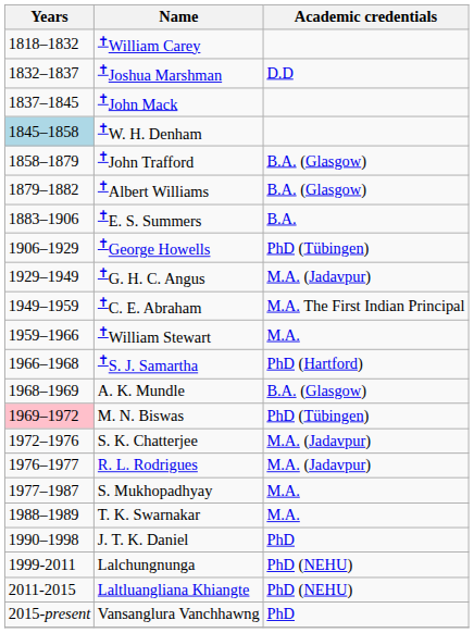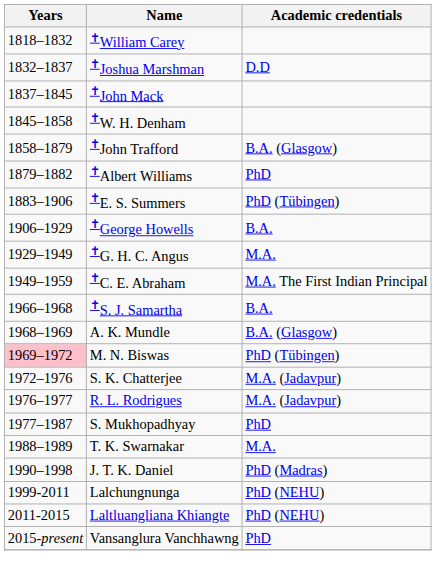✝W. H. Denham | Years: lightblue background -> no background
✝Albert Williams | Academic credentials: B.A. (Glasgow) -> PhD
✝E. S. Summers | Academic credentials: B.A. -> PhD (Tübingen)
✝George Howells | Academic credentials: PhD (Tübingen) -> B.A.
✝G. H. C. Angus | Academic credentials: M.A. (Jadavpur) -> M.A.
- row: 1959–1966 | ✝William Stewart | M.A.
✝S. J. Samartha | Academic credentials: PhD (Hartford) -> B.A.
S. Mukhopadhyay | Academic credentials: M.A. -> PhD
J. T. K. Daniel | Academic credentials: PhD -> PhD (Madras)
